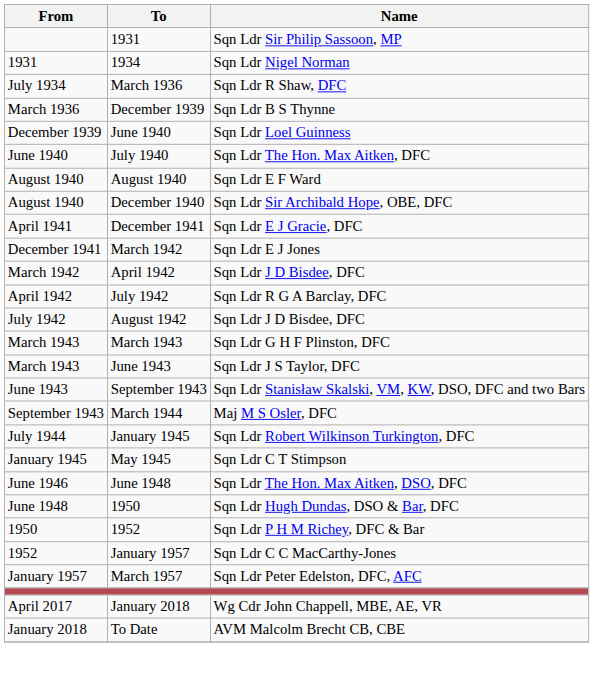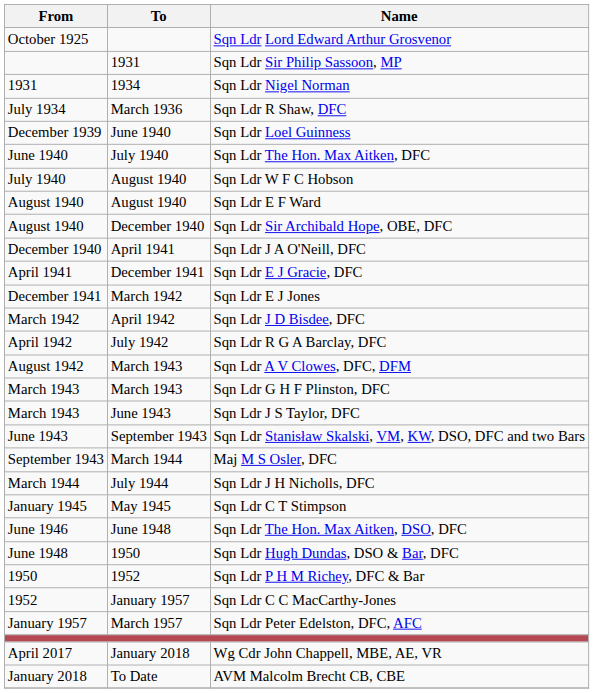+ row: October 1925 | Sqn Ldr Lord Edward Arthur Grosvenor
- row: March 1936 | December 1939 | Sqn Ldr B S Thynne
+ row: July 1940 | August 1940 | Sqn Ldr W F C Hobson
+ row: December 1940 | April 1941 | Sqn Ldr J A O'Neill, DFC
- row: July 1942 | August 1942 | Sqn Ldr J D Bisdee, DFC
+ row: August 1942 | March 1943 | Sqn Ldr A V Clowes, DFC, DFM
+ row: March 1944 | July 1944 | Sqn Ldr J H Nicholls, DFC
- row: July 1944 | January 1945 | Sqn Ldr Robert Wilkinson Turkington, DFC
